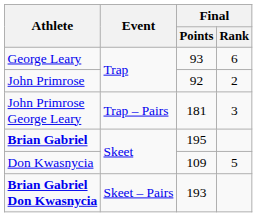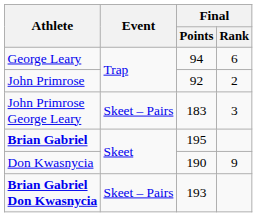George Leary | Final / Points: 93 -> 94
John Primrose George Leary | Event: Trap – Pairs -> Skeet – Pairs
John Primrose George Leary | Final / Points: 181 -> 183
Don Kwasnycia | Final / Points: 109 -> 190
Don Kwasnycia | Final / Rank: 5 -> 9
